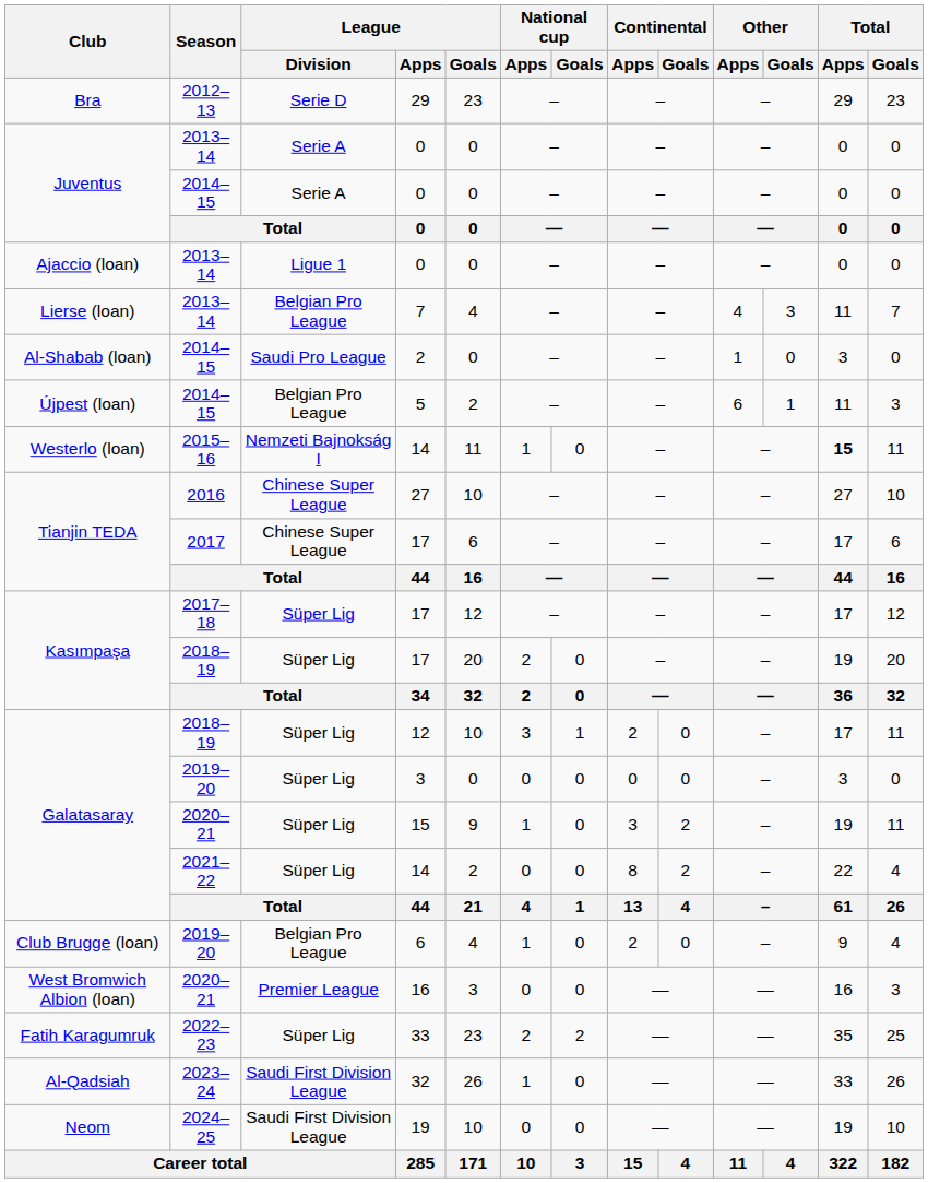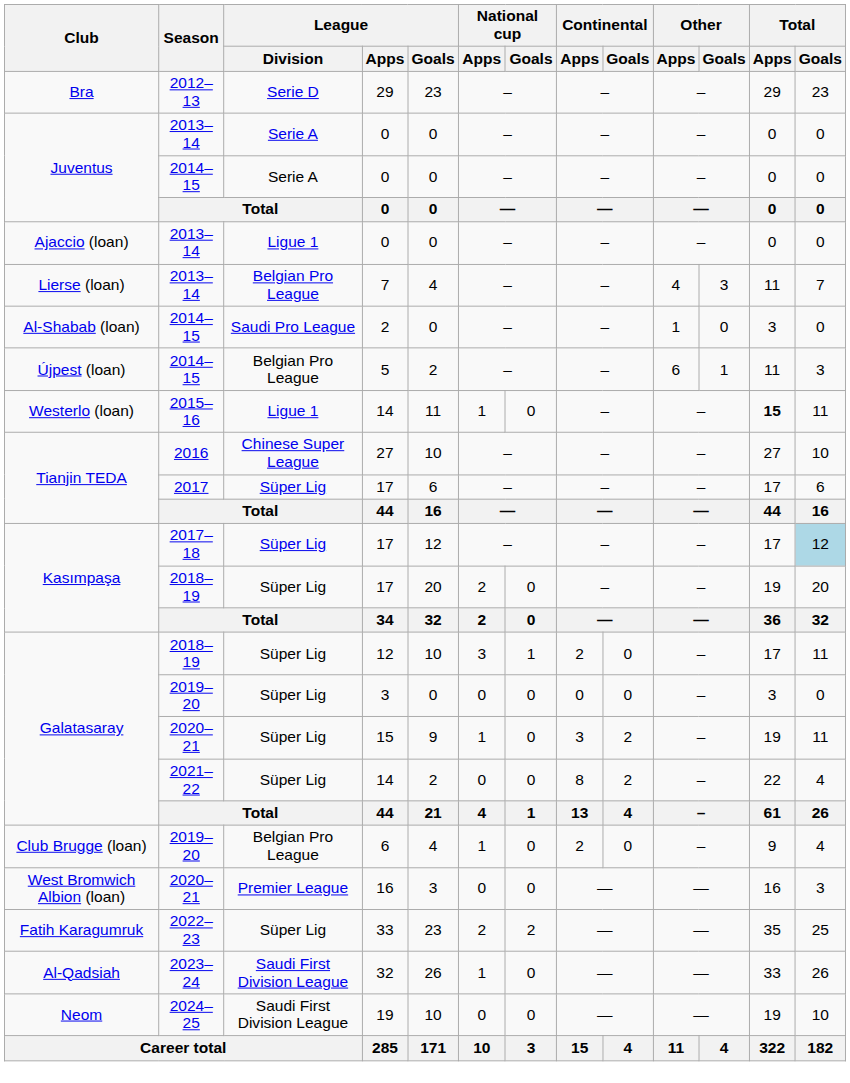2015–16 / 14 | League / Division: Nemzeti Bajnokság I -> Ligue 1
2017 / 17 | League / Division: Chinese Super League -> Süper Lig
2017–18 / 17 | Total / Goals: no background -> lightblue background
